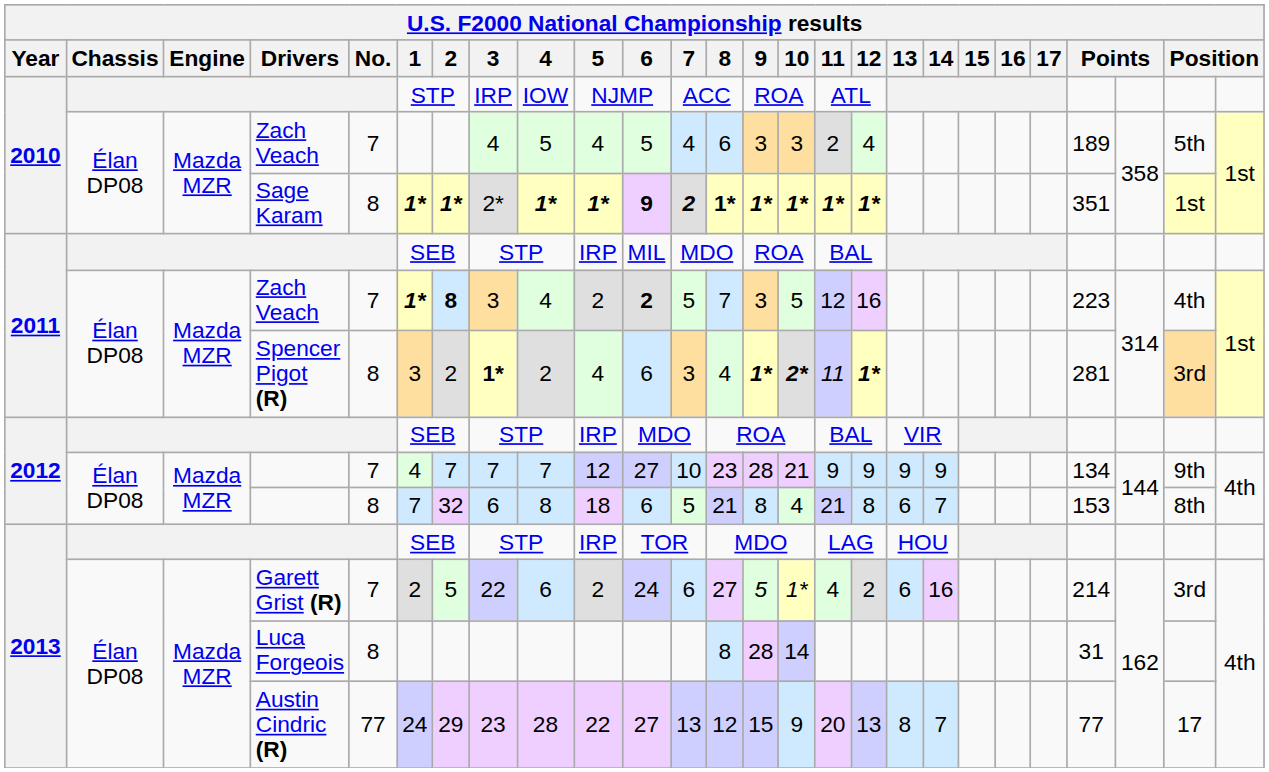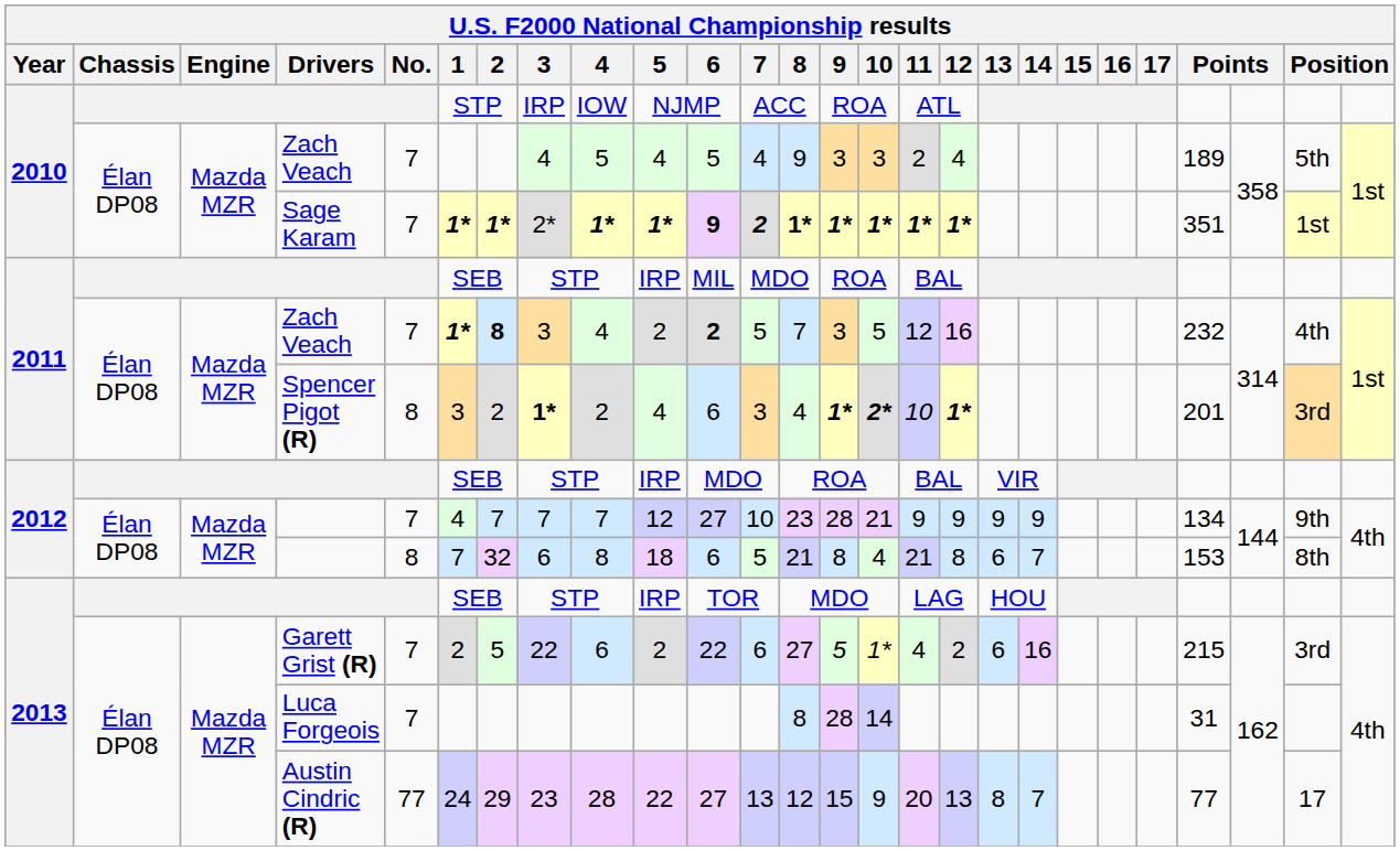2010 / Zach Veach | 8: 6 -> 9
Sage Karam | No.: 8 -> 7
2011 / Zach Veach | column 23: 223 -> 232
Spencer Pigot (R) | 11: 11 -> 10
Spencer Pigot (R) | column 23: 281 -> 201
Garett Grist (R) | 6: 24 -> 22
Garett Grist (R) | column 23: 214 -> 215
Luca Forgeois | No.: 8 -> 7
